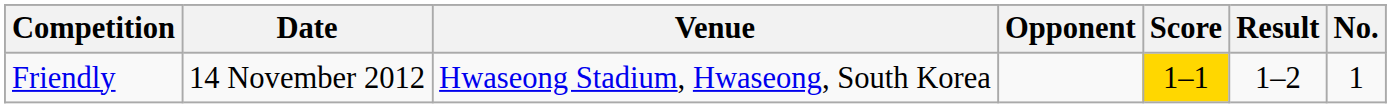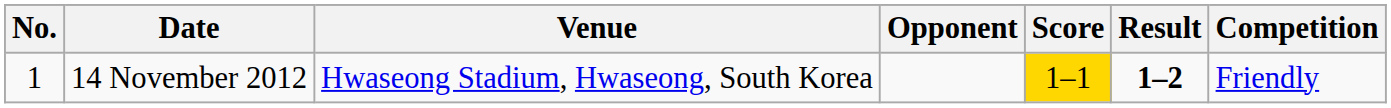columns swapped: No. <-> Competition
14 November 2012 | Result: normal -> bold
